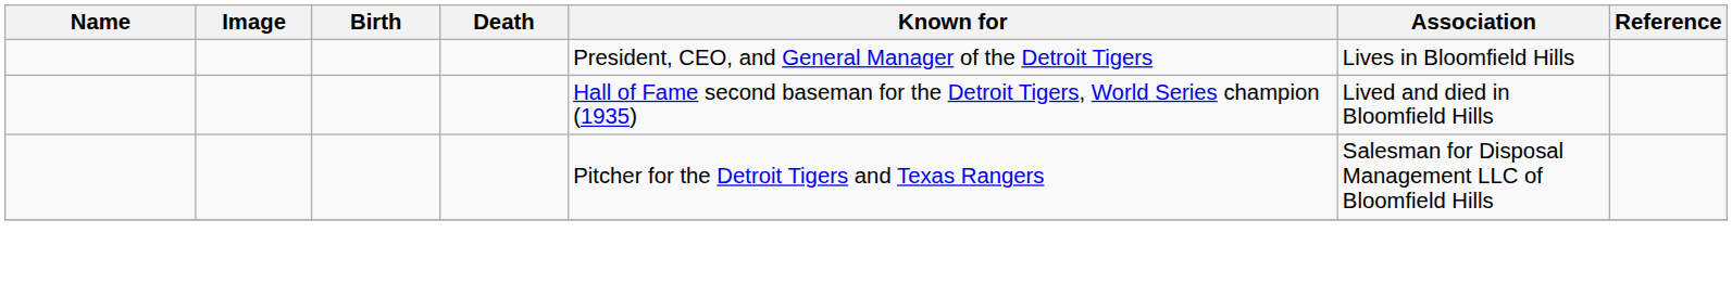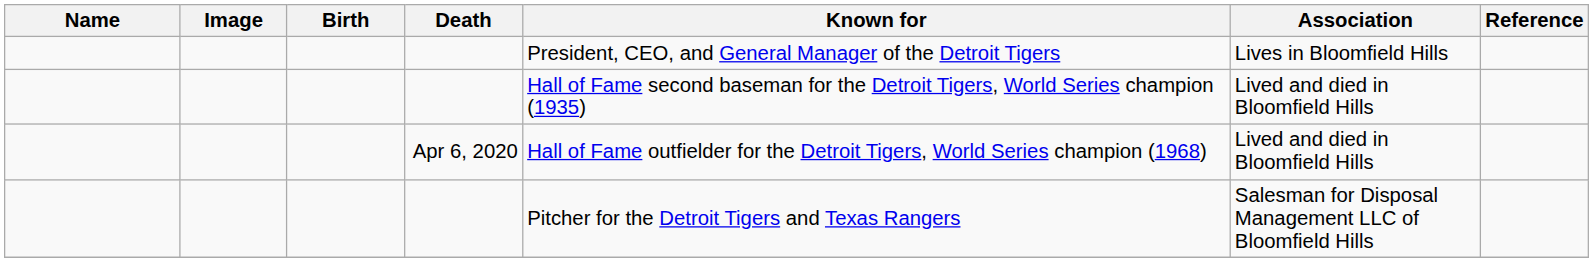+ row: Apr 6, 2020 | Hall of Fame outfielder for the Detroit Tigers, World Series champion (1968) | Lived and died in Bloomfield Hills
